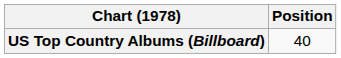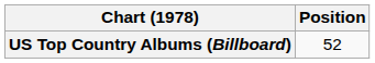US Top Country Albums (Billboard) | Position: 40 -> 52
